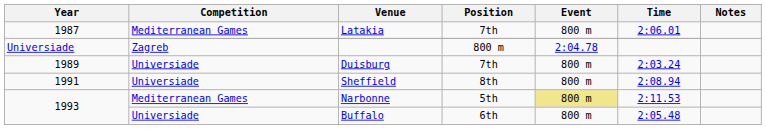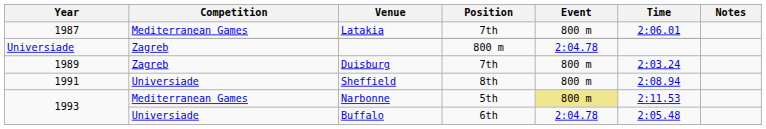Duisburg | Competition: Universiade -> Zagreb
Buffalo | Event: 800 m -> 2:04.78
